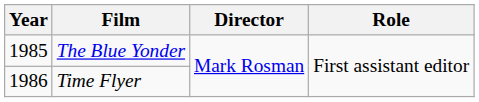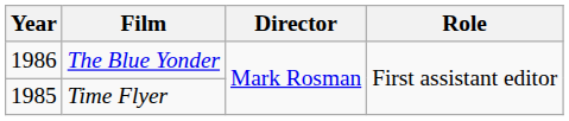The Blue Yonder | Year: 1985 -> 1986
Time Flyer | Year: 1986 -> 1985
